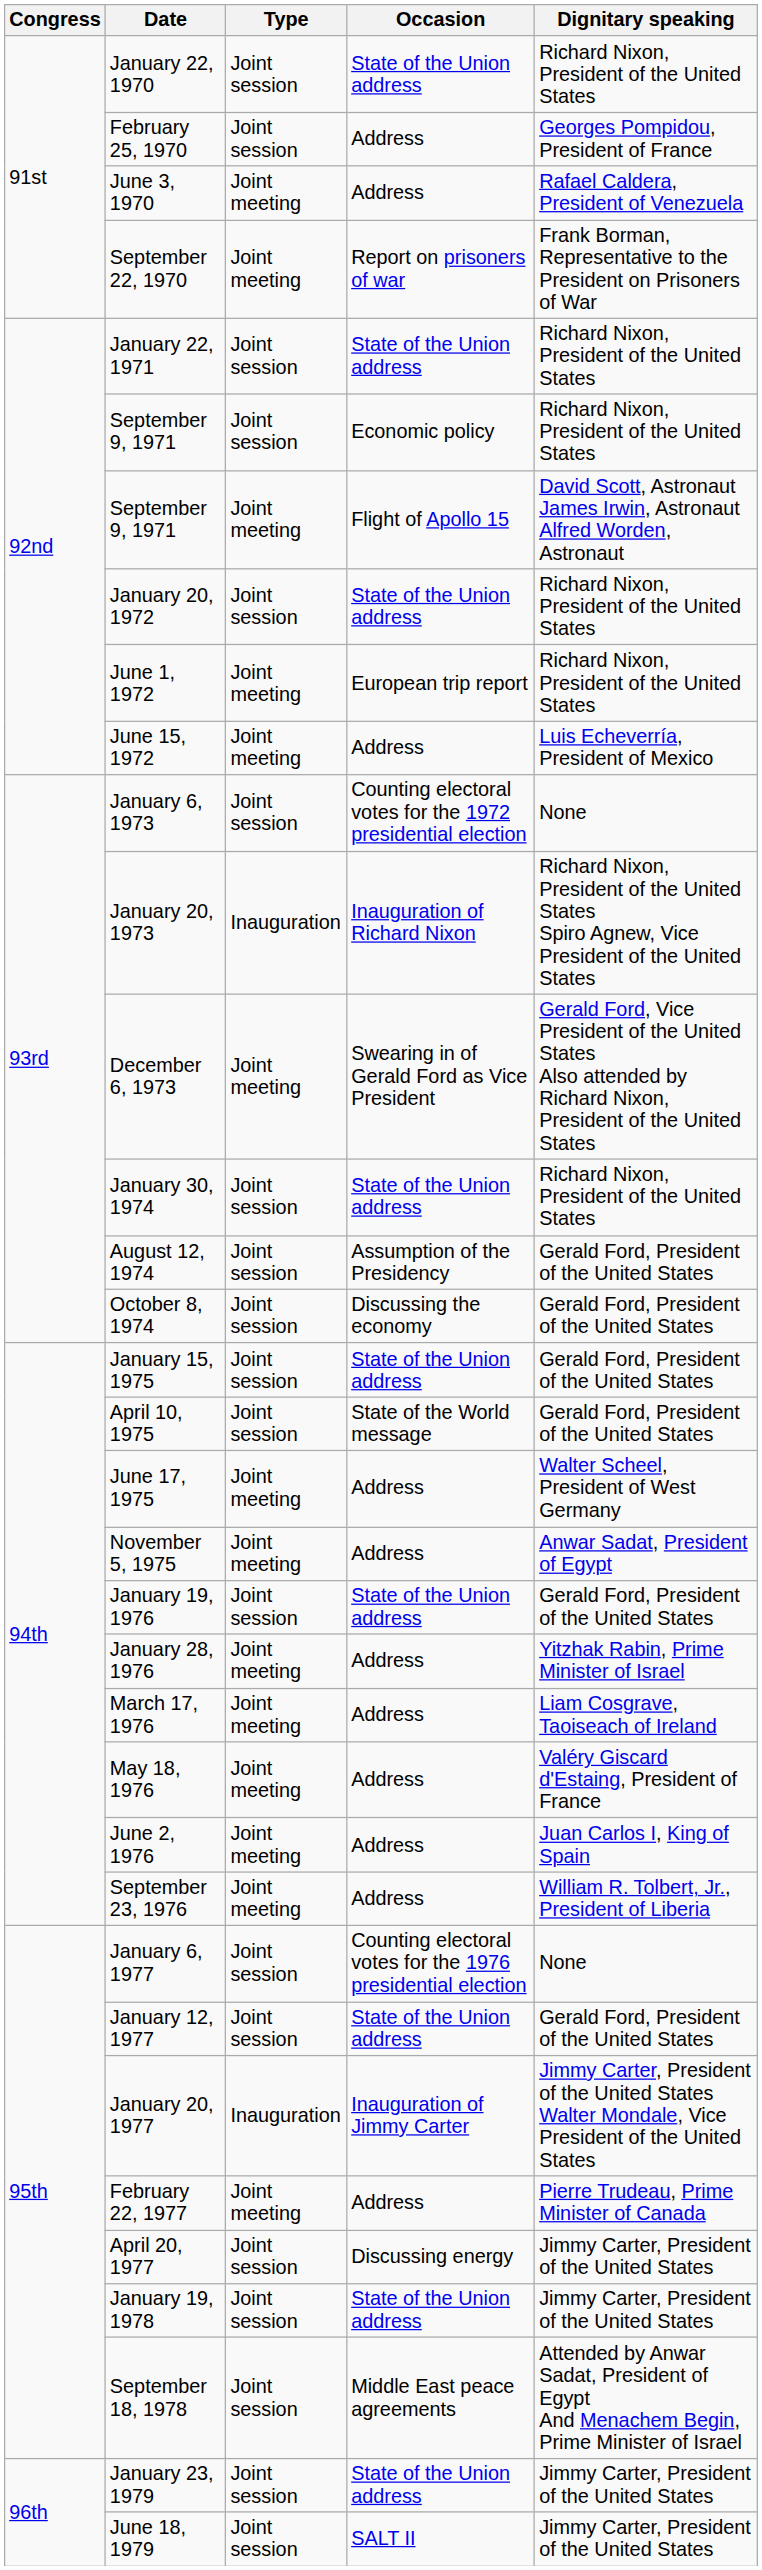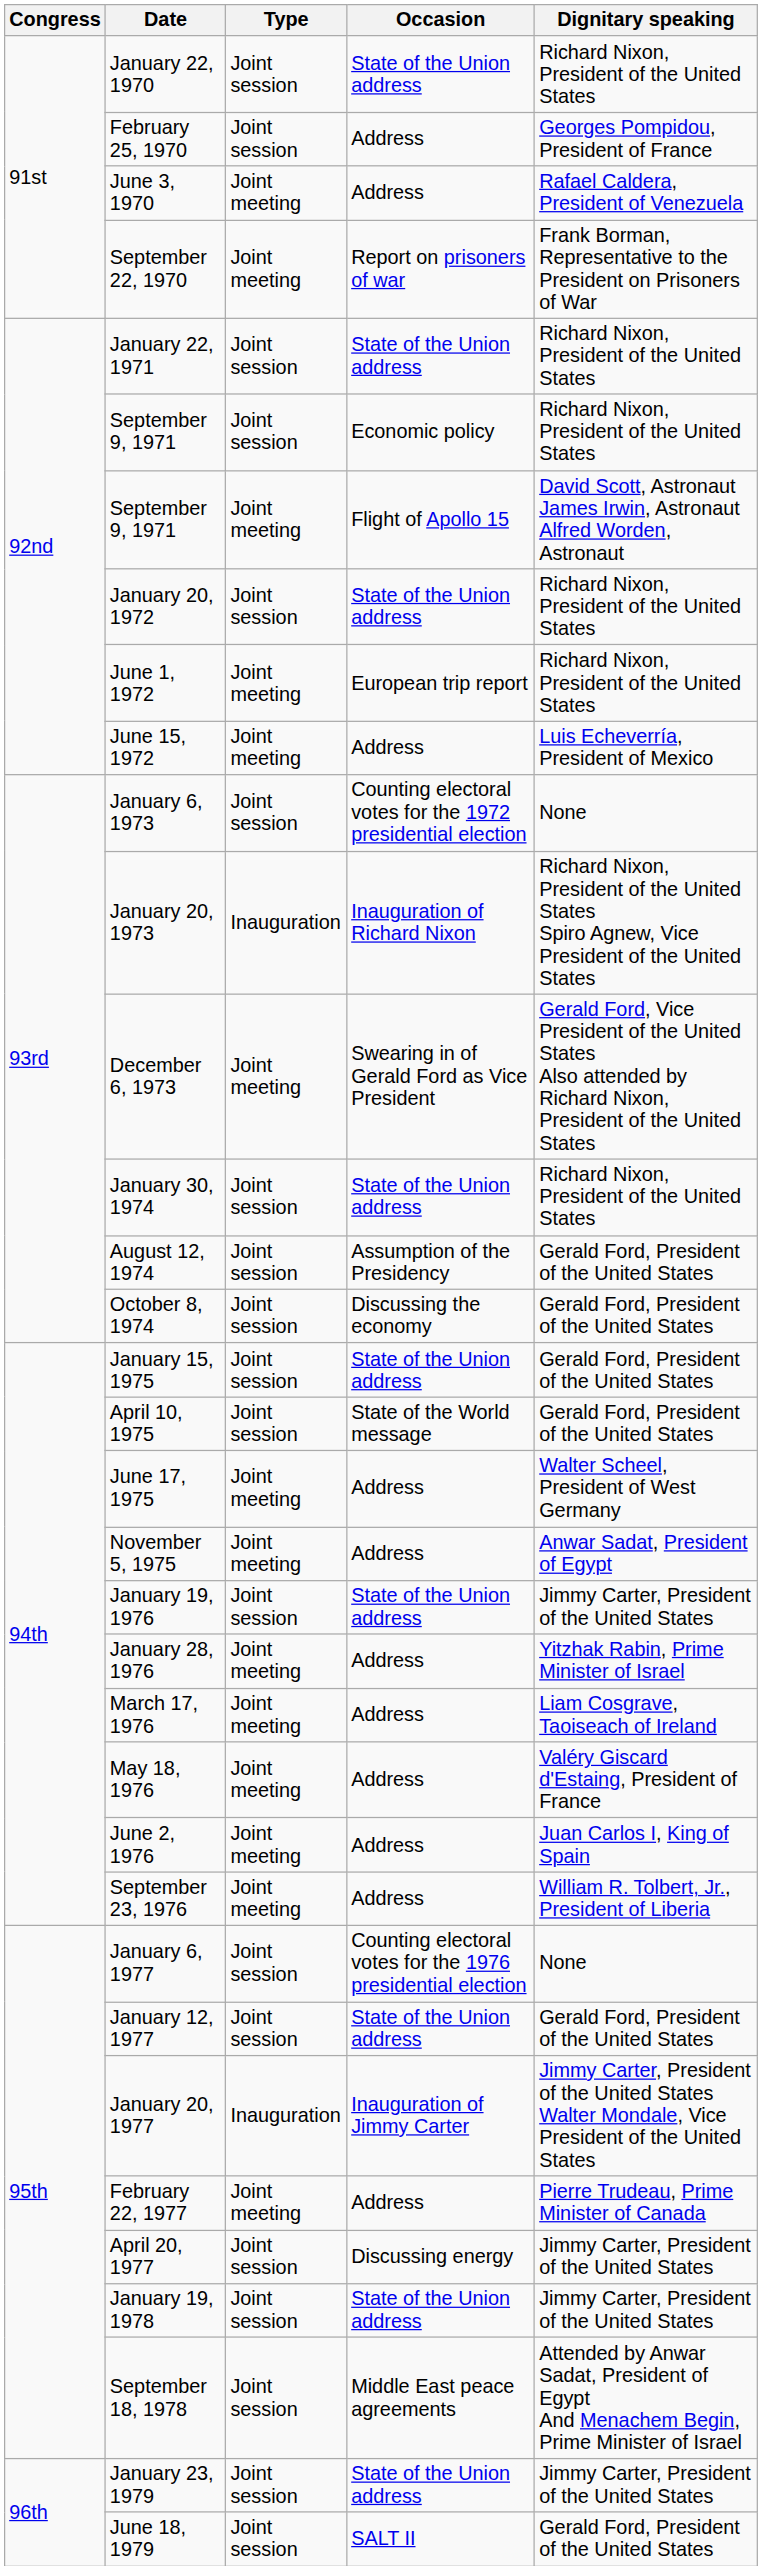January 19, 1976 | Dignitary speaking: Gerald Ford, President of the United States -> Jimmy Carter, President of the United States
June 18, 1979 | Dignitary speaking: Jimmy Carter, President of the United States -> Gerald Ford, President of the United States
